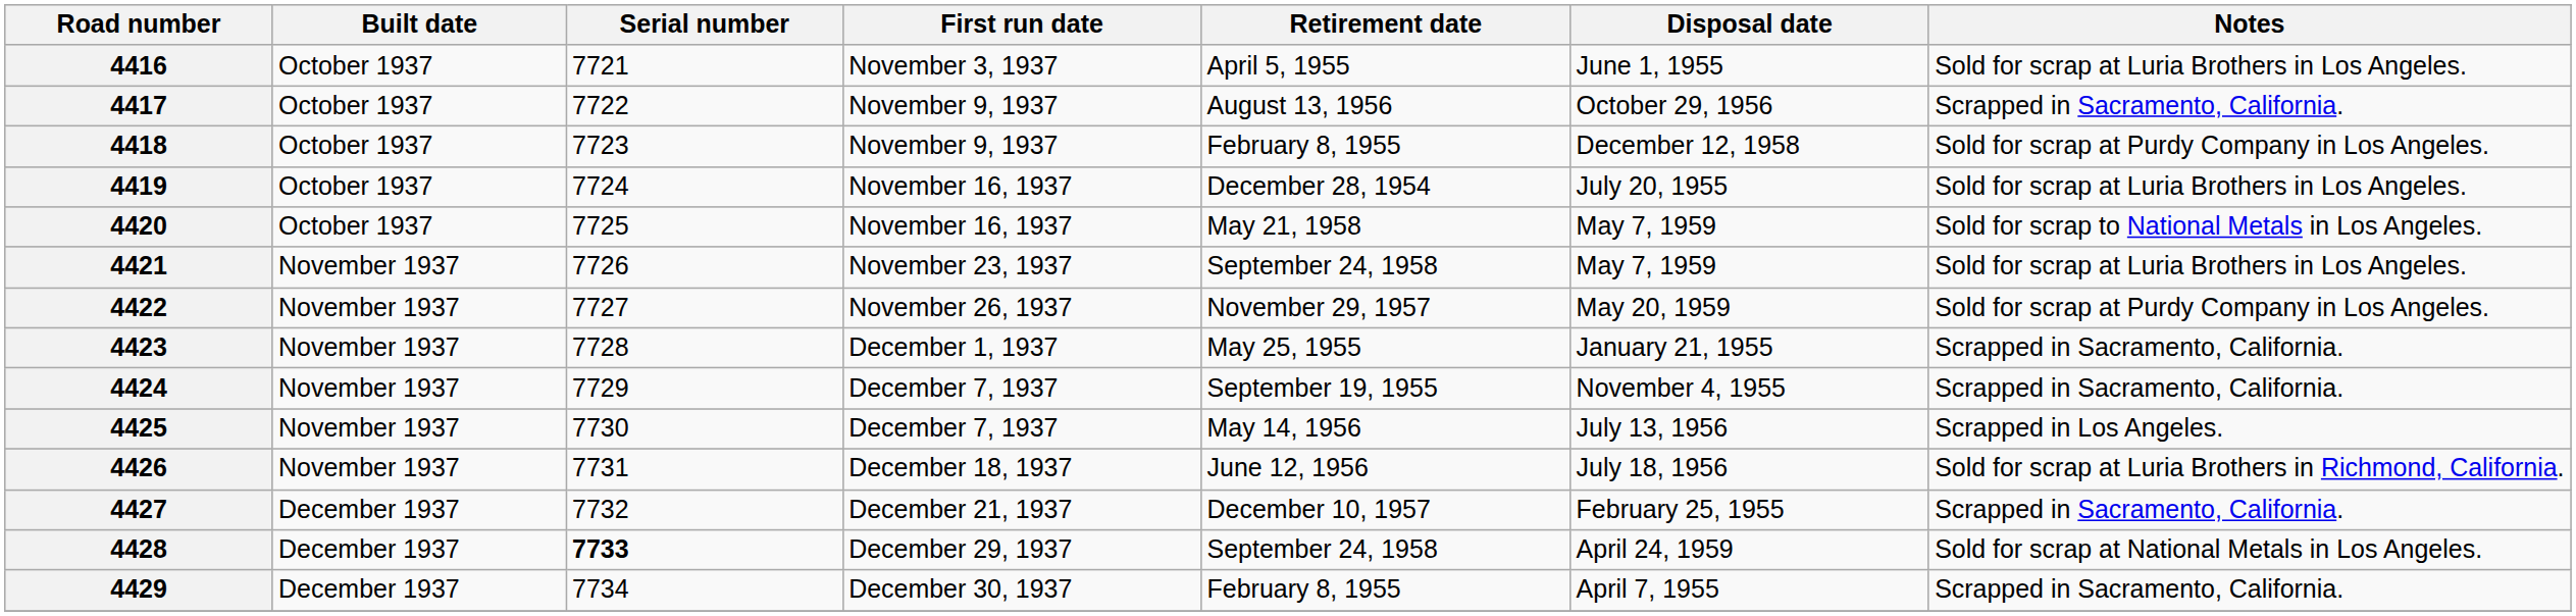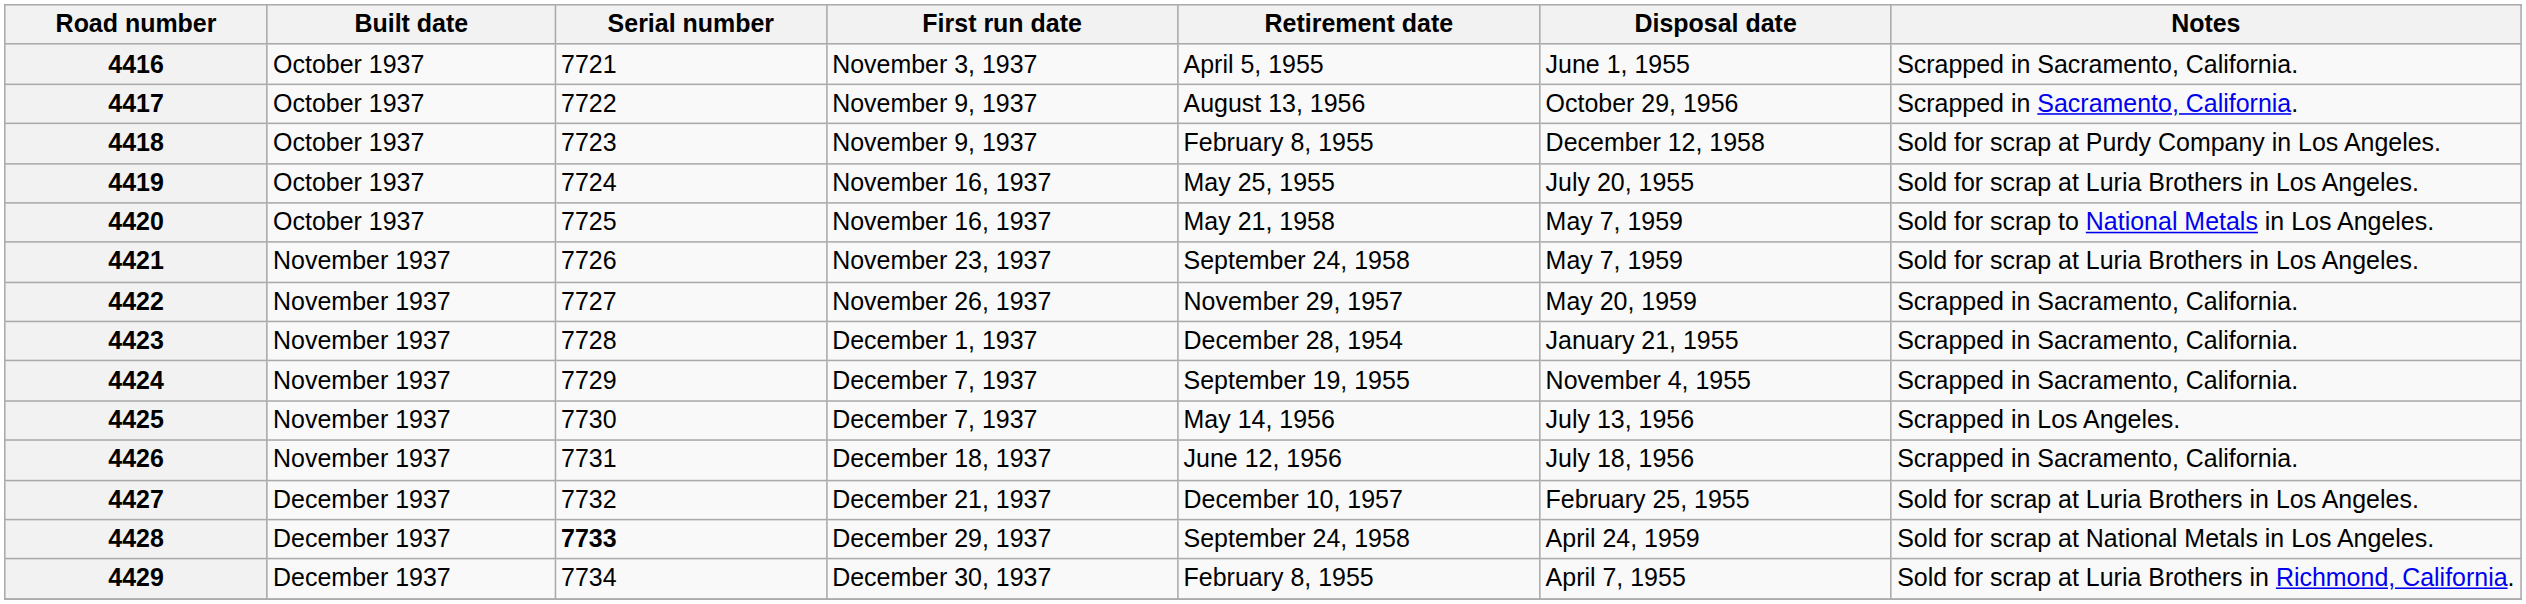4416 | Notes: Sold for scrap at Luria Brothers in Los Angeles. -> Scrapped in Sacramento, California.
4419 | Retirement date: December 28, 1954 -> May 25, 1955
4422 | Notes: Sold for scrap at Purdy Company in Los Angeles. -> Scrapped in Sacramento, California.
4423 | Retirement date: May 25, 1955 -> December 28, 1954
4426 | Notes: Sold for scrap at Luria Brothers in Richmond, California. -> Scrapped in Sacramento, California.
4427 | Notes: Scrapped in Sacramento, California. -> Sold for scrap at Luria Brothers in Los Angeles.
4429 | Notes: Scrapped in Sacramento, California. -> Sold for scrap at Luria Brothers in Richmond, California.
